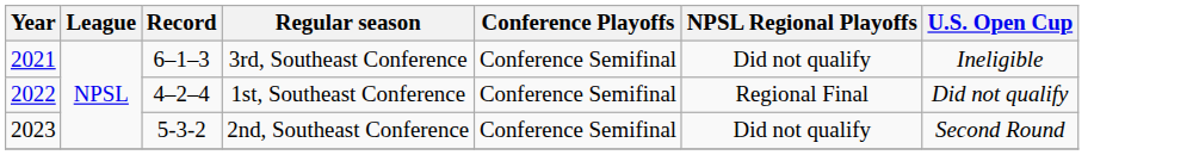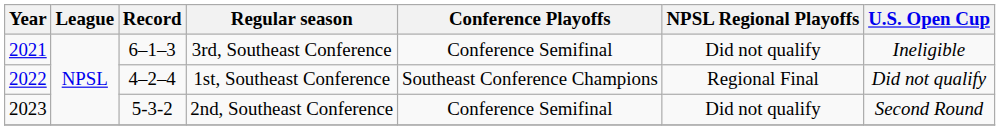1st, Southeast Conference | Conference Playoffs: Conference Semifinal -> Southeast Conference Champions
